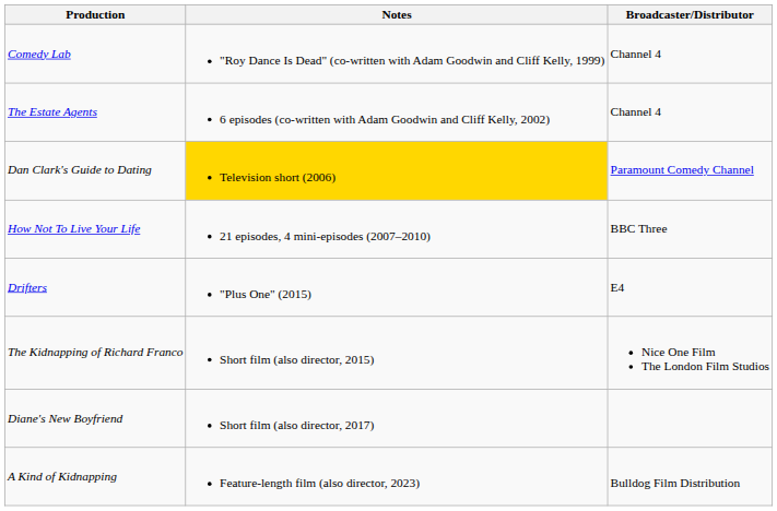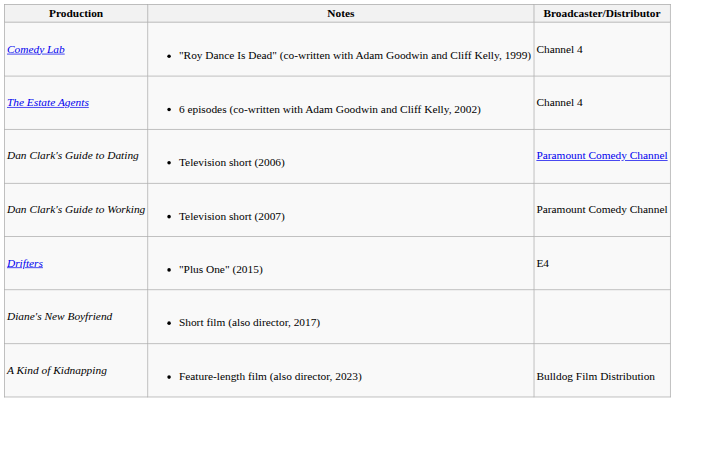Dan Clark's Guide to Dating | Notes: gold background -> no background
+ row: Dan Clark's Guide to Working | Television short (2007) | Paramount Comedy Channel
- row: How Not To Live Your Life | 21 episodes, 4 mini-episodes (2007–2010) | BBC Three
- row: The Kidnapping of Richard Franco | Short film (also director, 2015) | Nice One Film The London Film Studios
